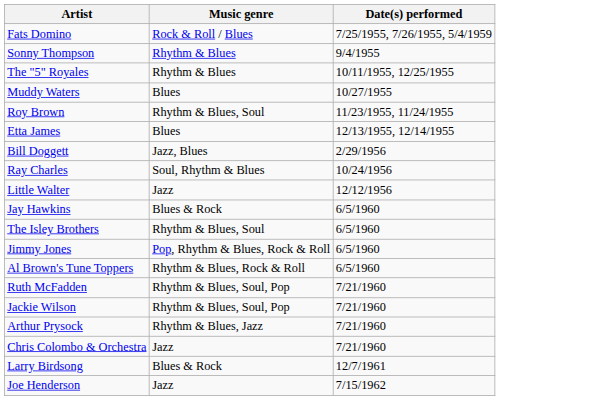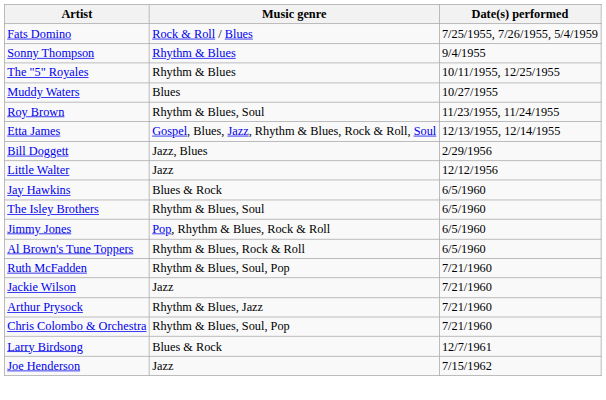Etta James | Music genre: Blues -> Gospel, Blues, Jazz, Rhythm & Blues, Rock & Roll, Soul
- row: Ray Charles | Soul, Rhythm & Blues | 10/24/1956
Jackie Wilson | Music genre: Rhythm & Blues, Soul, Pop -> Jazz
Chris Colombo & Orchestra | Music genre: Jazz -> Rhythm & Blues, Soul, Pop
